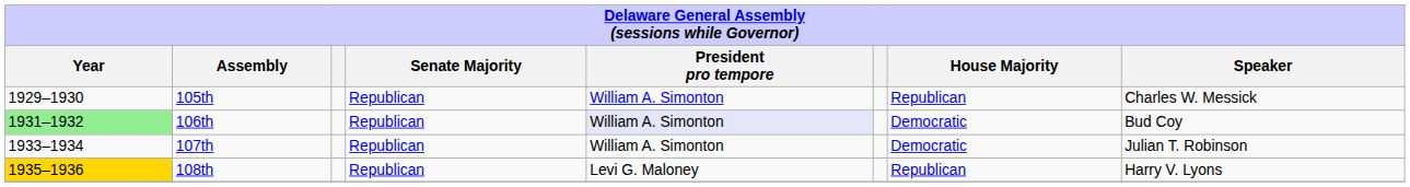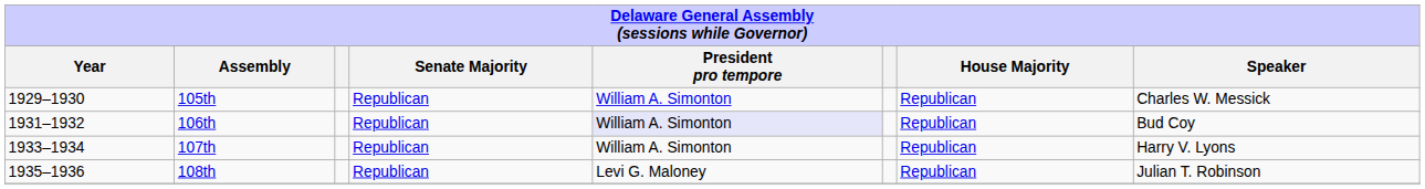106th | Year: lightgreen background -> no background
106th | House Majority: Democratic -> Republican
107th | House Majority: Democratic -> Republican
107th | Speaker: Julian T. Robinson -> Harry V. Lyons
108th | Year: gold background -> no background
108th | Speaker: Harry V. Lyons -> Julian T. Robinson
